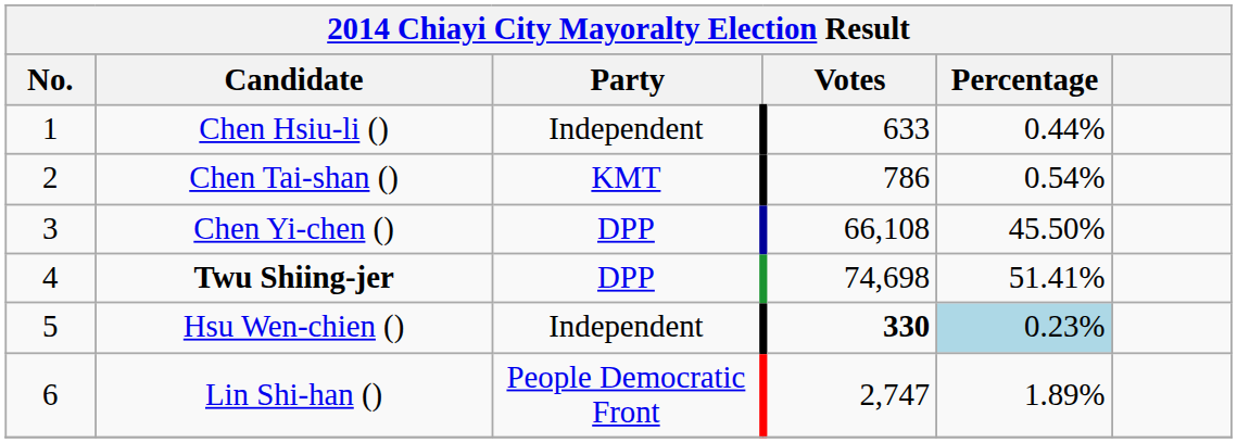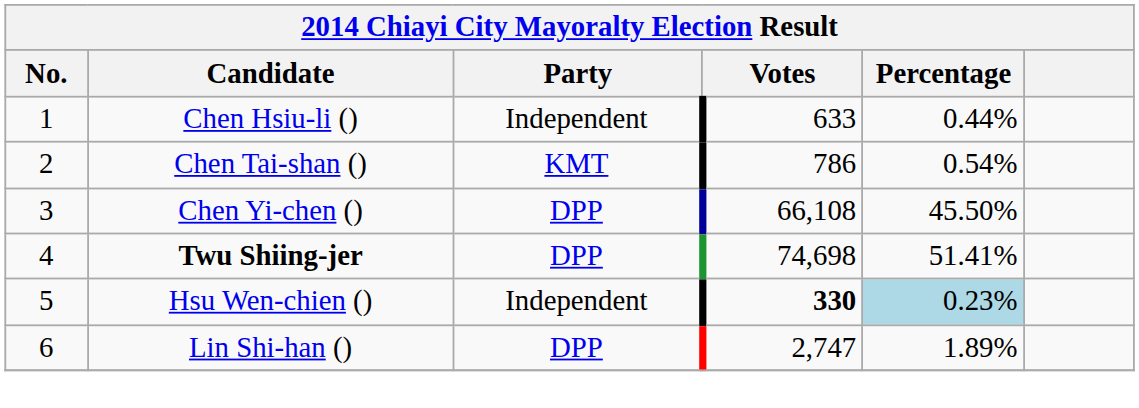Lin Shi-han () | Party: People Democratic Front -> DPP
